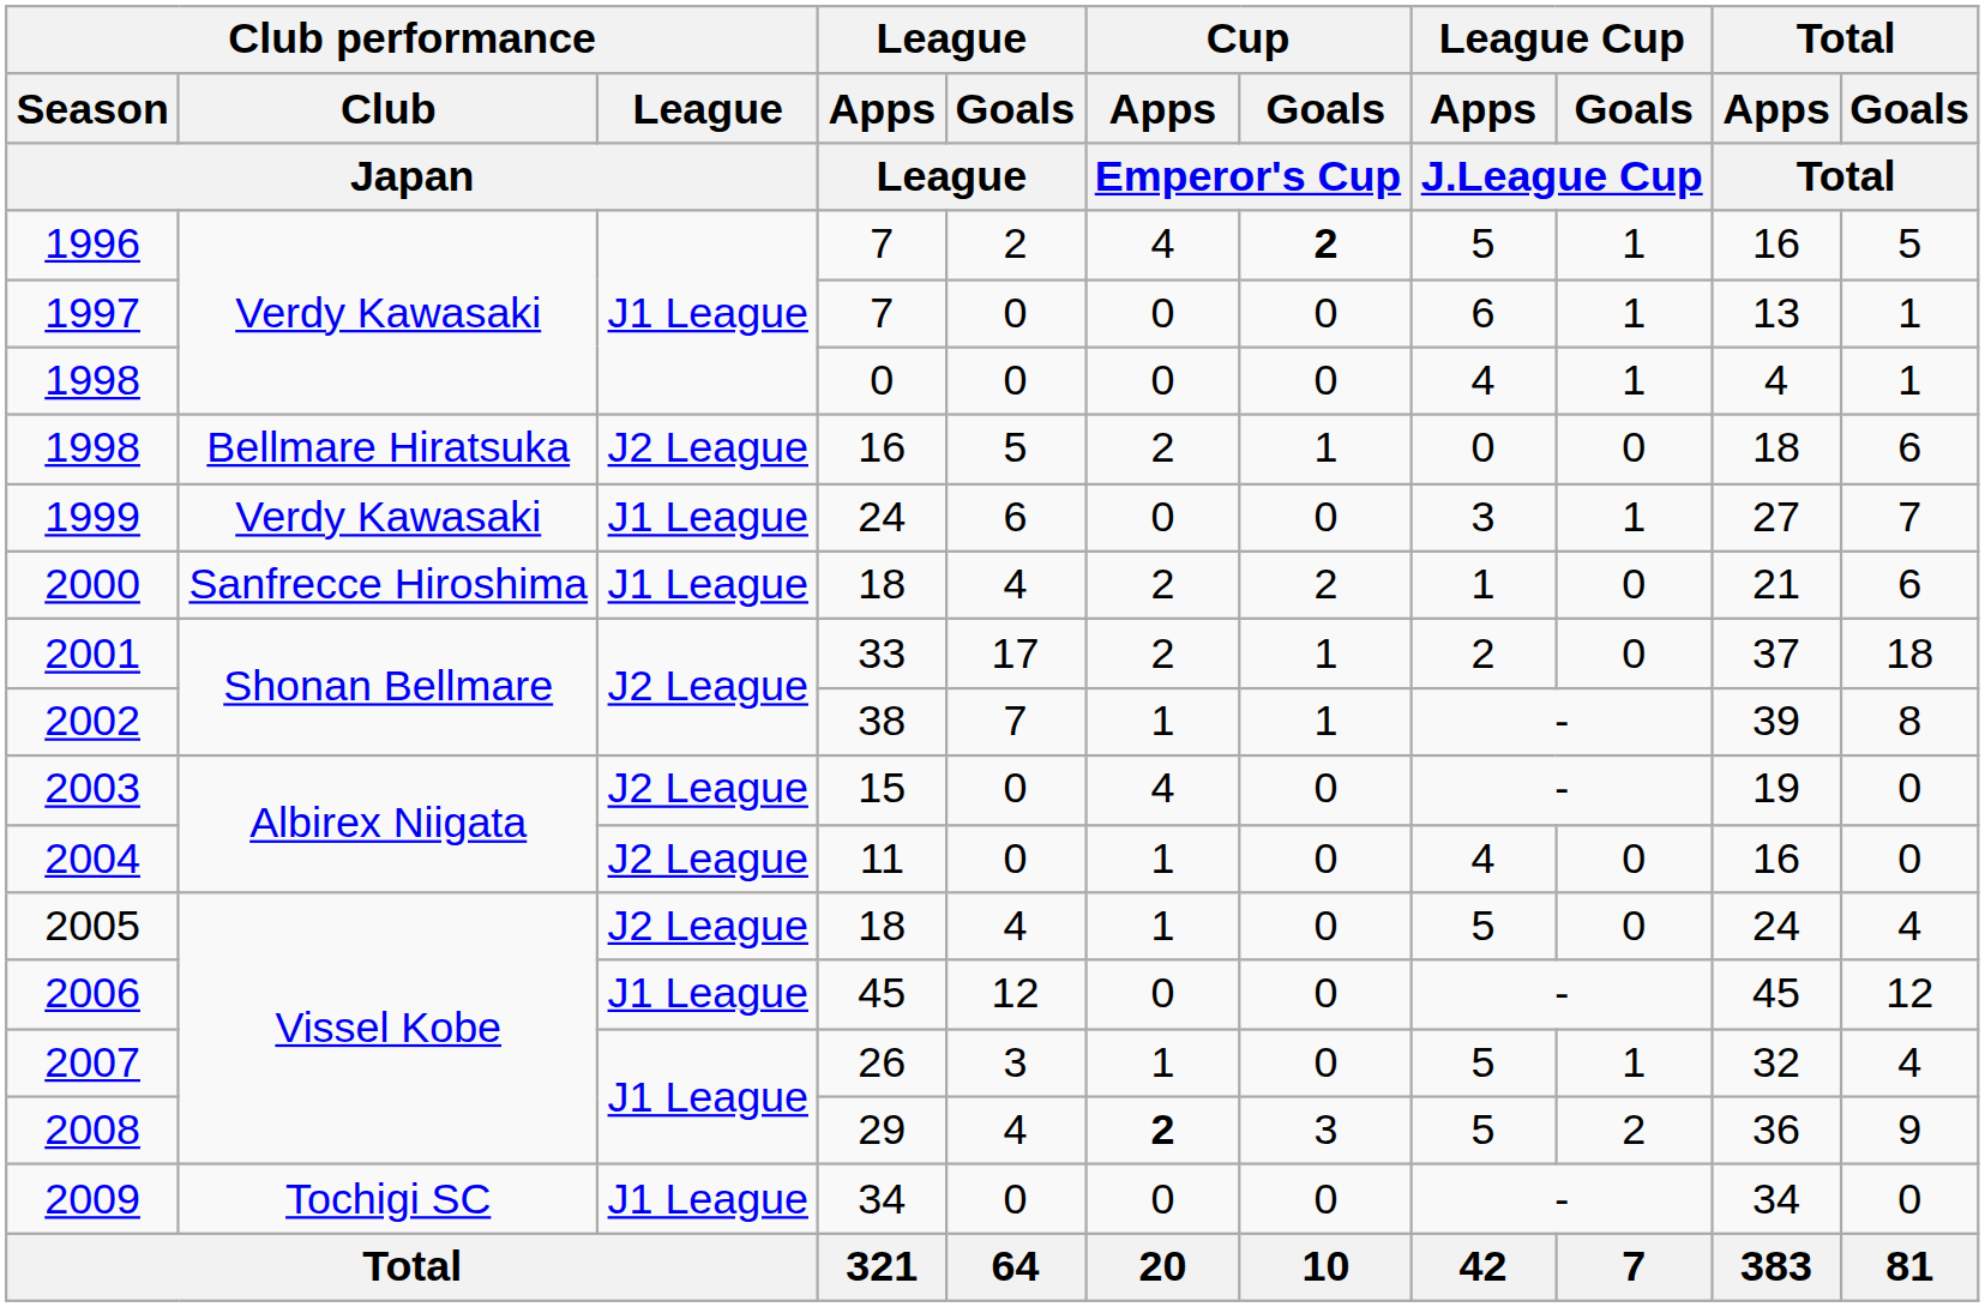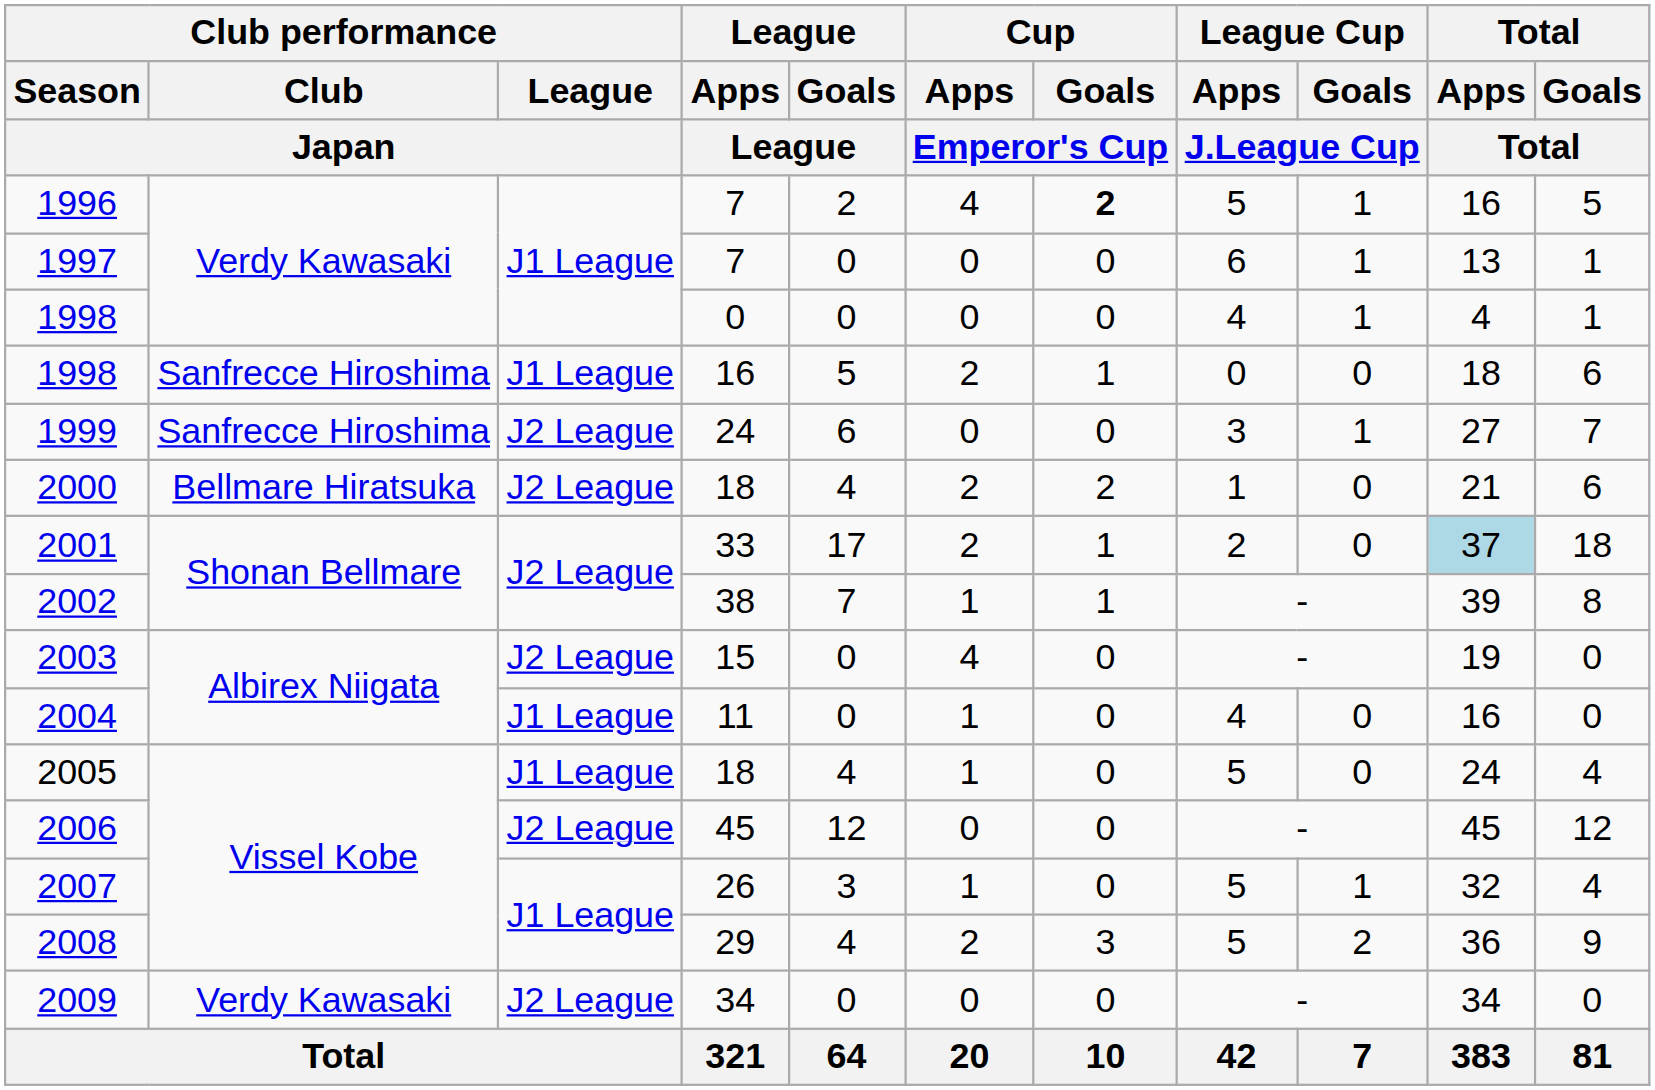1998 / 16 | Club performance / Club / Japan: Bellmare Hiratsuka -> Sanfrecce Hiroshima
1998 / 16 | Club performance / League / Japan: J2 League -> J1 League
1999 | Club performance / Club / Japan: Verdy Kawasaki -> Sanfrecce Hiroshima
1999 | Club performance / League / Japan: J1 League -> J2 League
2000 | Club performance / Club / Japan: Sanfrecce Hiroshima -> Bellmare Hiratsuka
2000 | Club performance / League / Japan: J1 League -> J2 League
2001 | Total / Apps / Total: no background -> lightblue background
2004 | Club performance / League / Japan: J2 League -> J1 League
2005 | Club performance / League / Japan: J2 League -> J1 League
2006 | Club performance / League / Japan: J1 League -> J2 League
2008 | Cup / Apps / Emperor's Cup: bold -> normal
2009 | Club performance / Club / Japan: Tochigi SC -> Verdy Kawasaki
2009 | Club performance / League / Japan: J1 League -> J2 League
